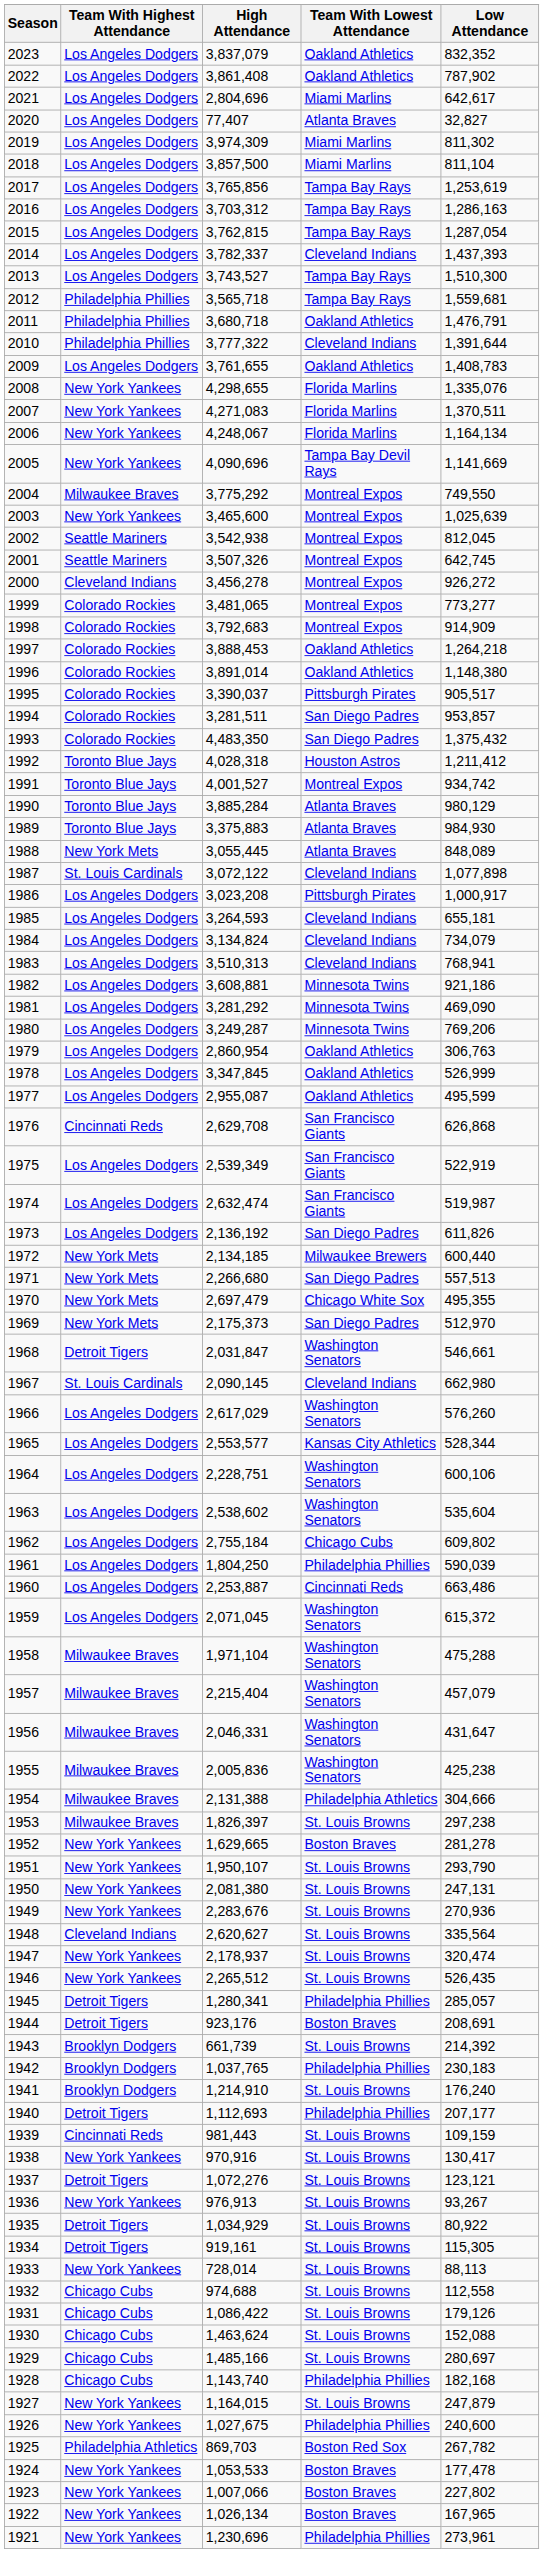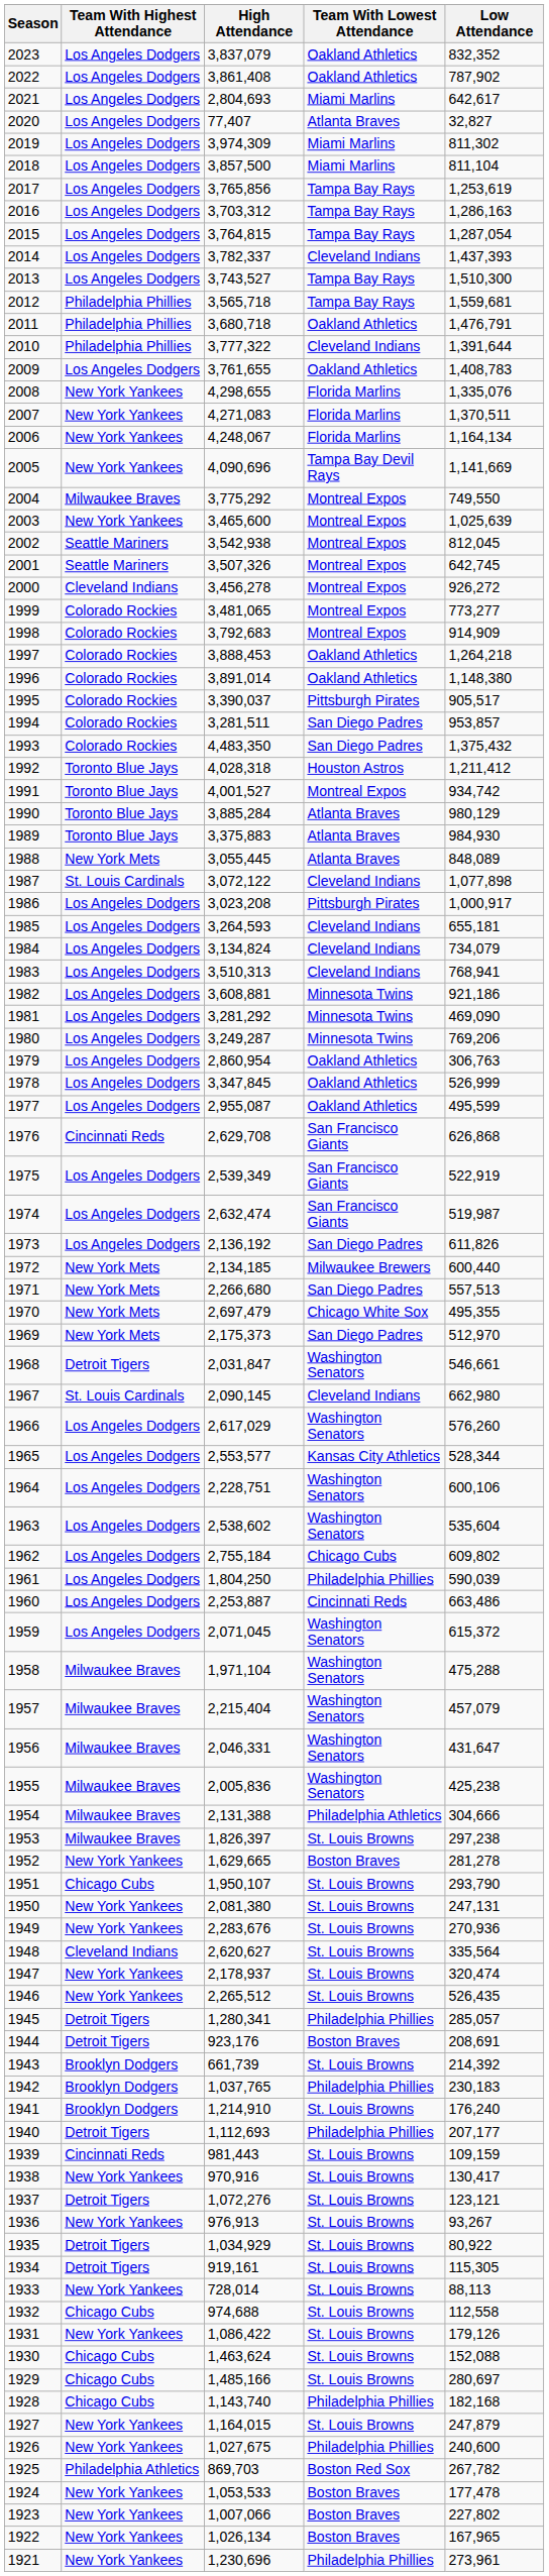2021 | High Attendance: 2,804,696 -> 2,804,693
2015 | High Attendance: 3,762,815 -> 3,764,815
1951 | Team With Highest Attendance: New York Yankees -> Chicago Cubs
1931 | Team With Highest Attendance: Chicago Cubs -> New York Yankees
